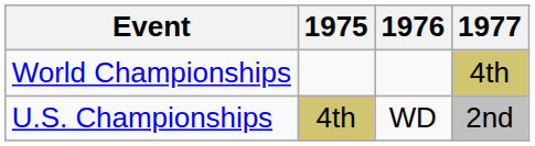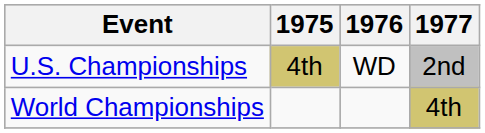rows swapped: World Championships <-> U.S. Championships
